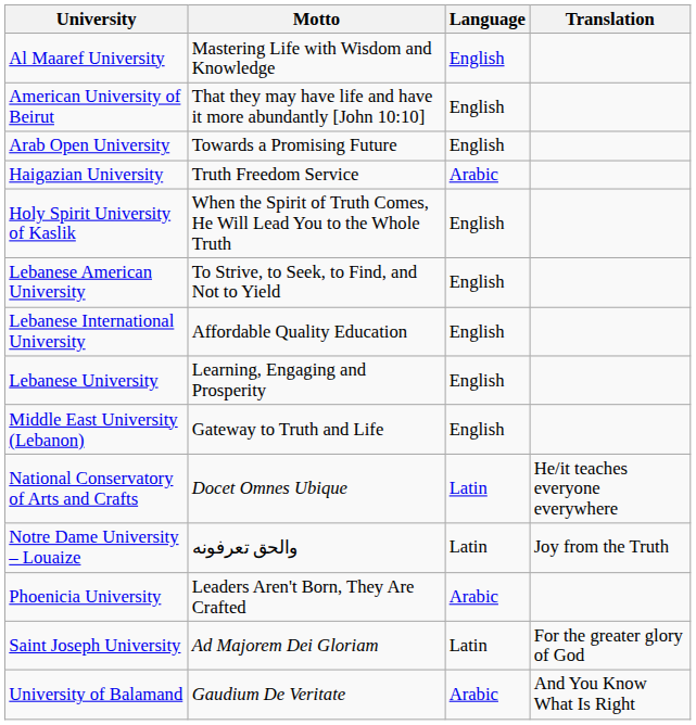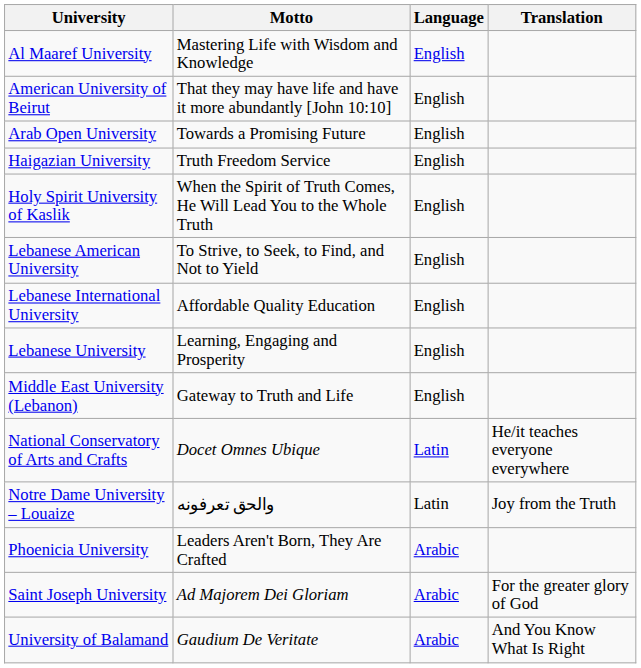Haigazian University | Language: Arabic -> English
Saint Joseph University | Language: Latin -> Arabic
